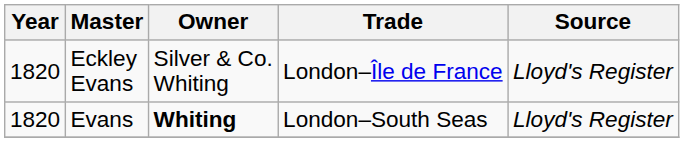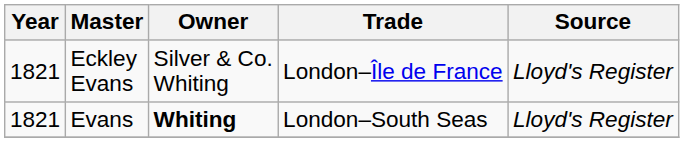Eckley Evans | Year: 1820 -> 1821
Evans | Year: 1820 -> 1821
